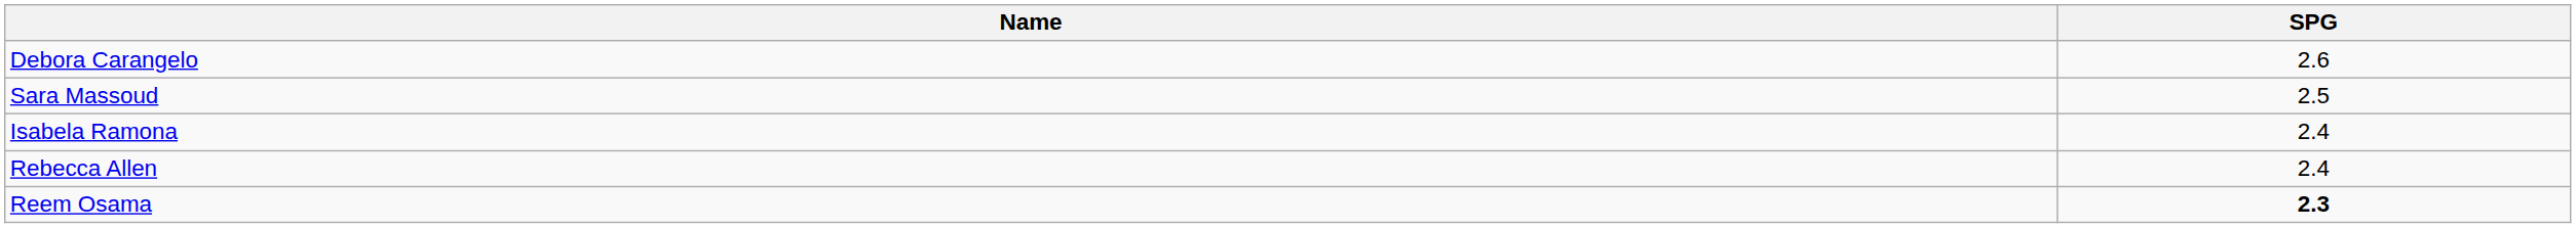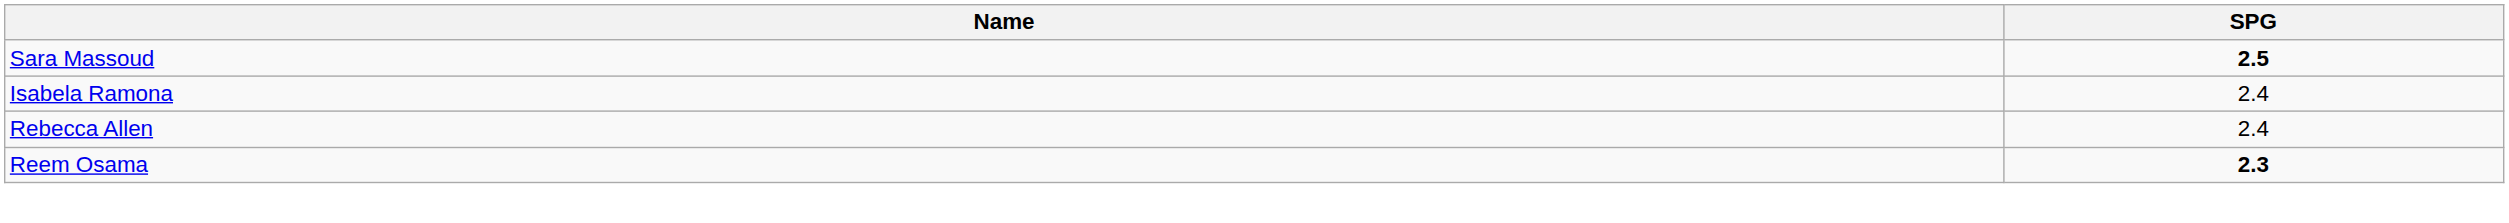- row: Debora Carangelo | 2.6
Sara Massoud | SPG: normal -> bold
